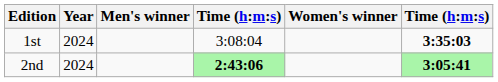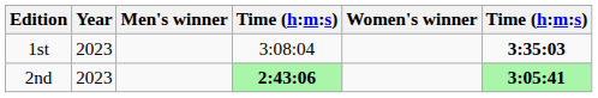1st | Year: 2024 -> 2023
2nd | Year: 2024 -> 2023
